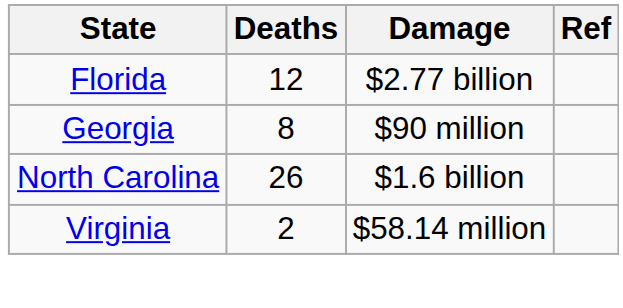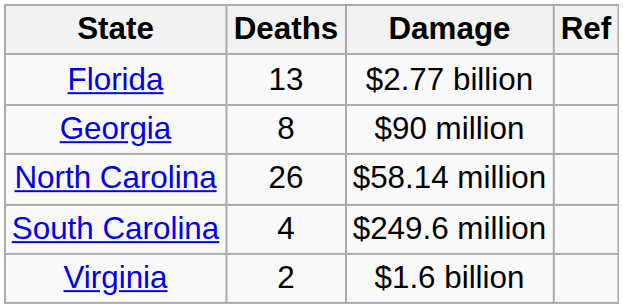Florida | Deaths: 12 -> 13
North Carolina | Damage: $1.6 billion -> $58.14 million
+ row: South Carolina | 4 | $249.6 million
Virginia | Damage: $58.14 million -> $1.6 billion
